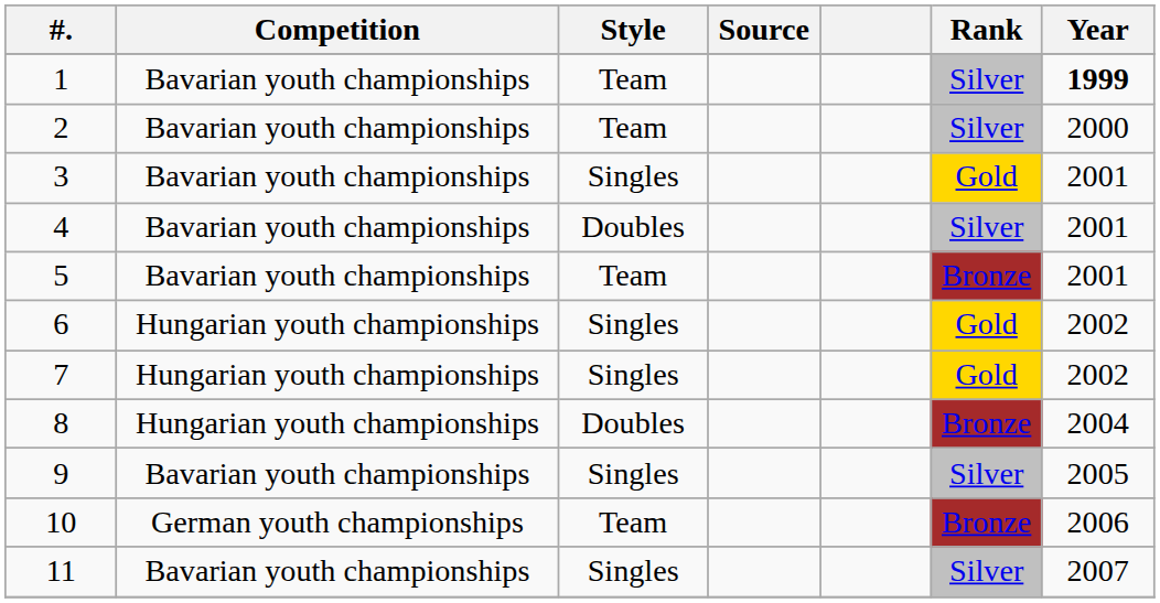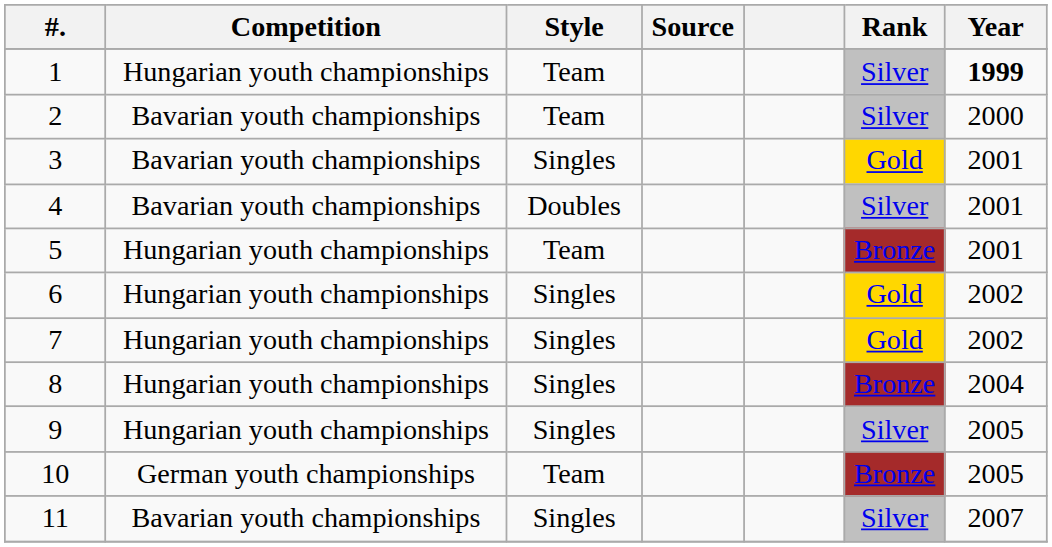1 | Competition: Bavarian youth championships -> Hungarian youth championships
5 | Competition: Bavarian youth championships -> Hungarian youth championships
8 | Style: Doubles -> Singles
9 | Competition: Bavarian youth championships -> Hungarian youth championships
10 | Year: 2006 -> 2005
